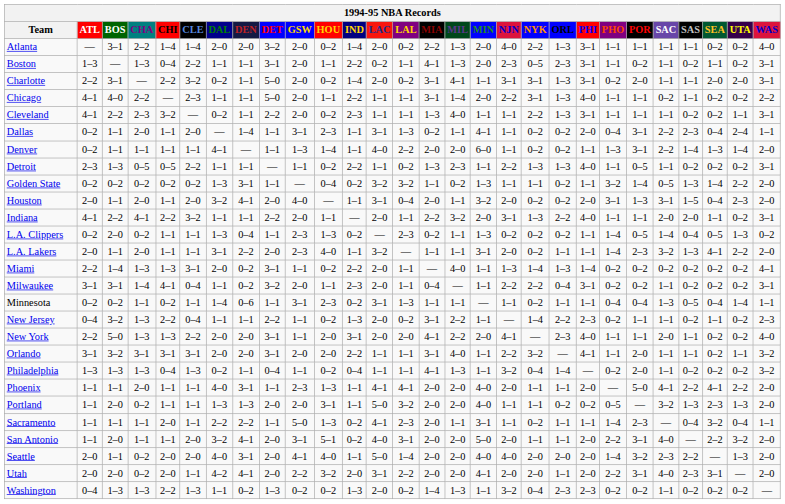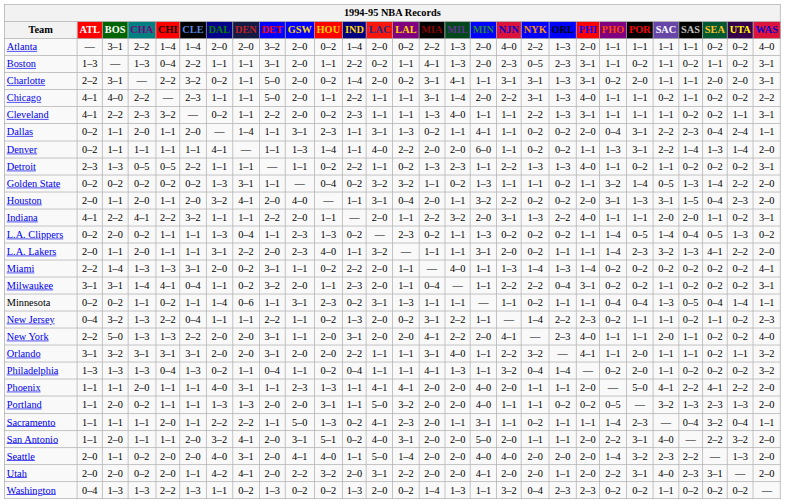Atlanta | PHI: 3–1 -> 2–0
Detroit | POR: 0–5 -> 0–2
Houston | NJN: 2–0 -> 2–2
